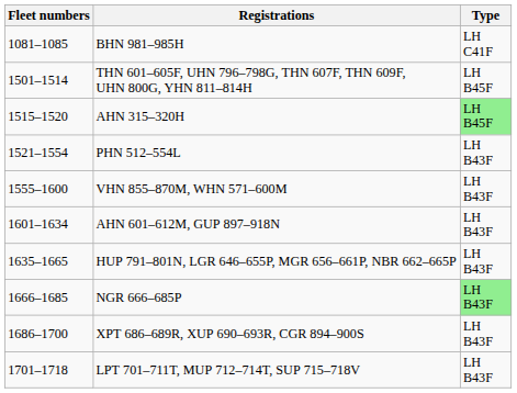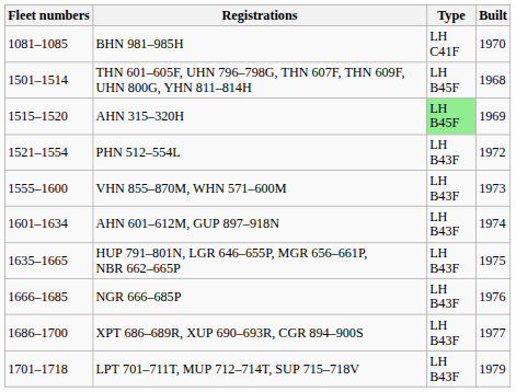+ column: Built | 1970 | 1968 | 1969 | 1972 | 1973 | 1974 | 1975 | 1976 | 1977 | 1979
NGR 666–685P | Type: lightgreen background -> no background
